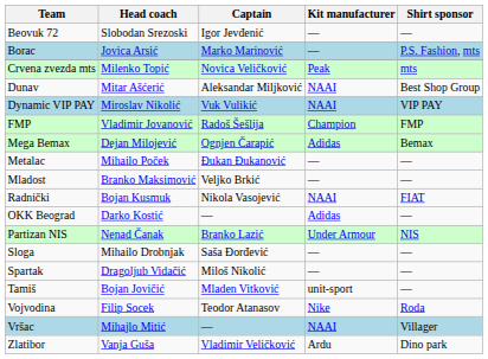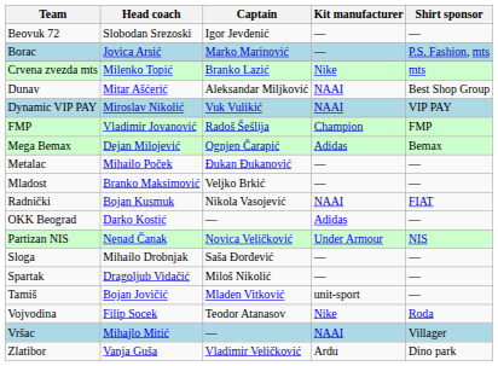Crvena zvezda mts | Captain: Novica Veličković -> Branko Lazić
Crvena zvezda mts | Kit manufacturer: Peak -> Nike
Partizan NIS | Captain: Branko Lazić -> Novica Veličković
